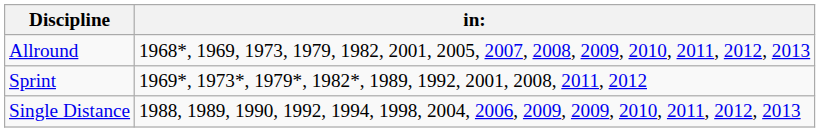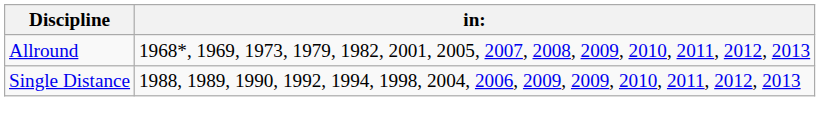- row: Sprint | 1969*, 1973*, 1979*, 1982*, 1989, 1992, 2001, 2008, 2011, 2012
